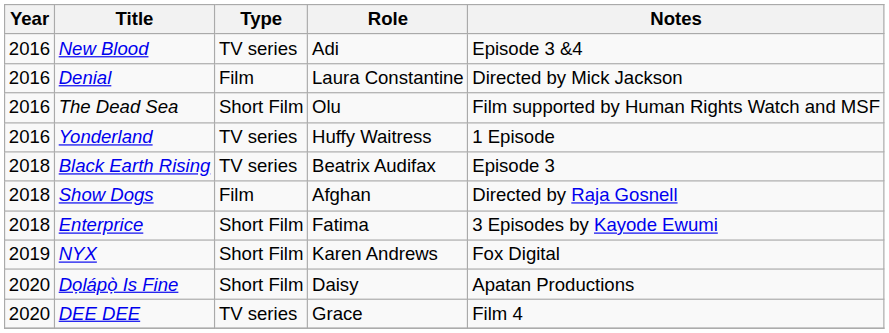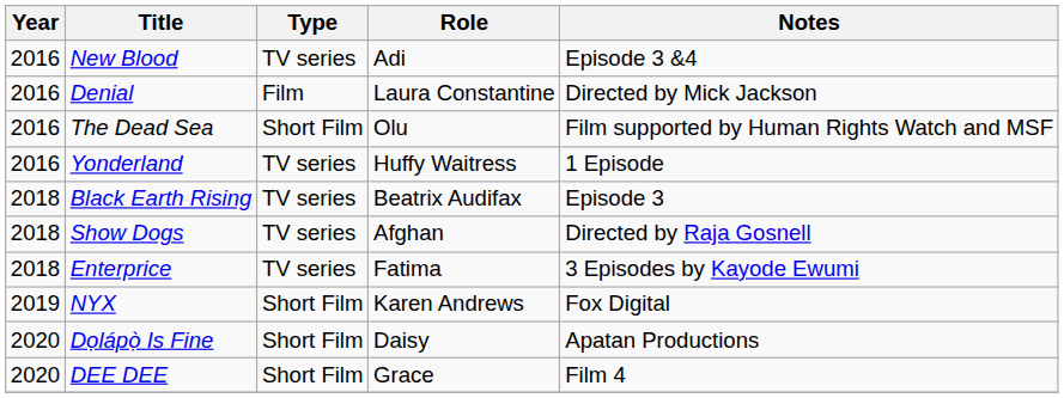Show Dogs | Type: Film -> TV series
Enterprice | Type: Short Film -> TV series
DEE DEE | Type: TV series -> Short Film
